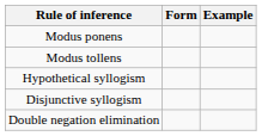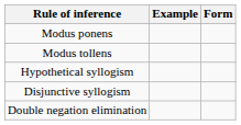columns swapped: Form <-> Example
